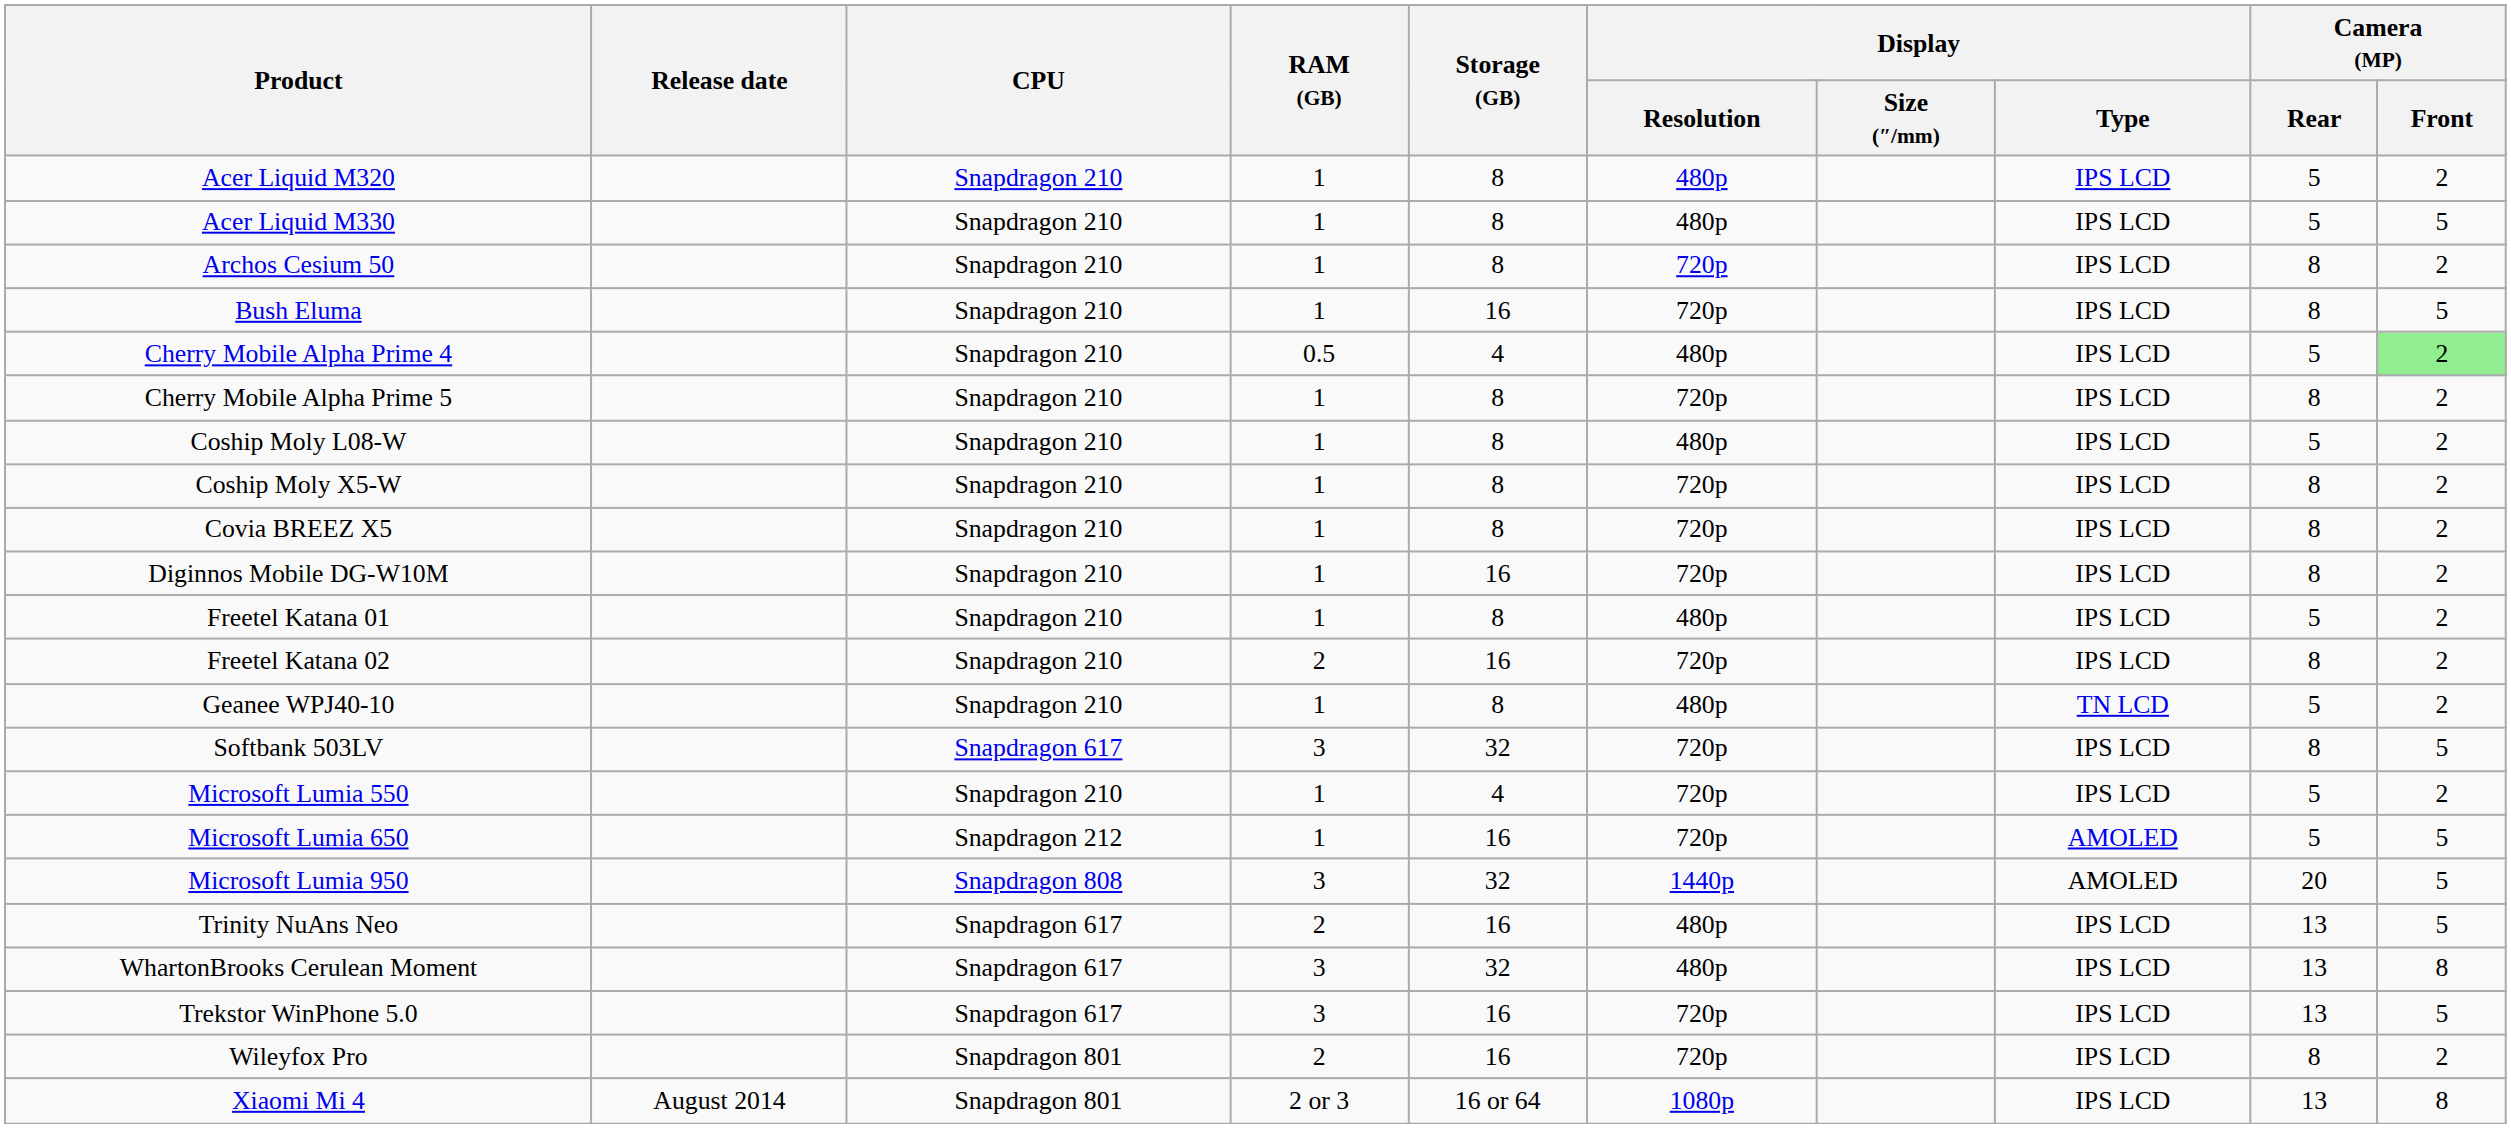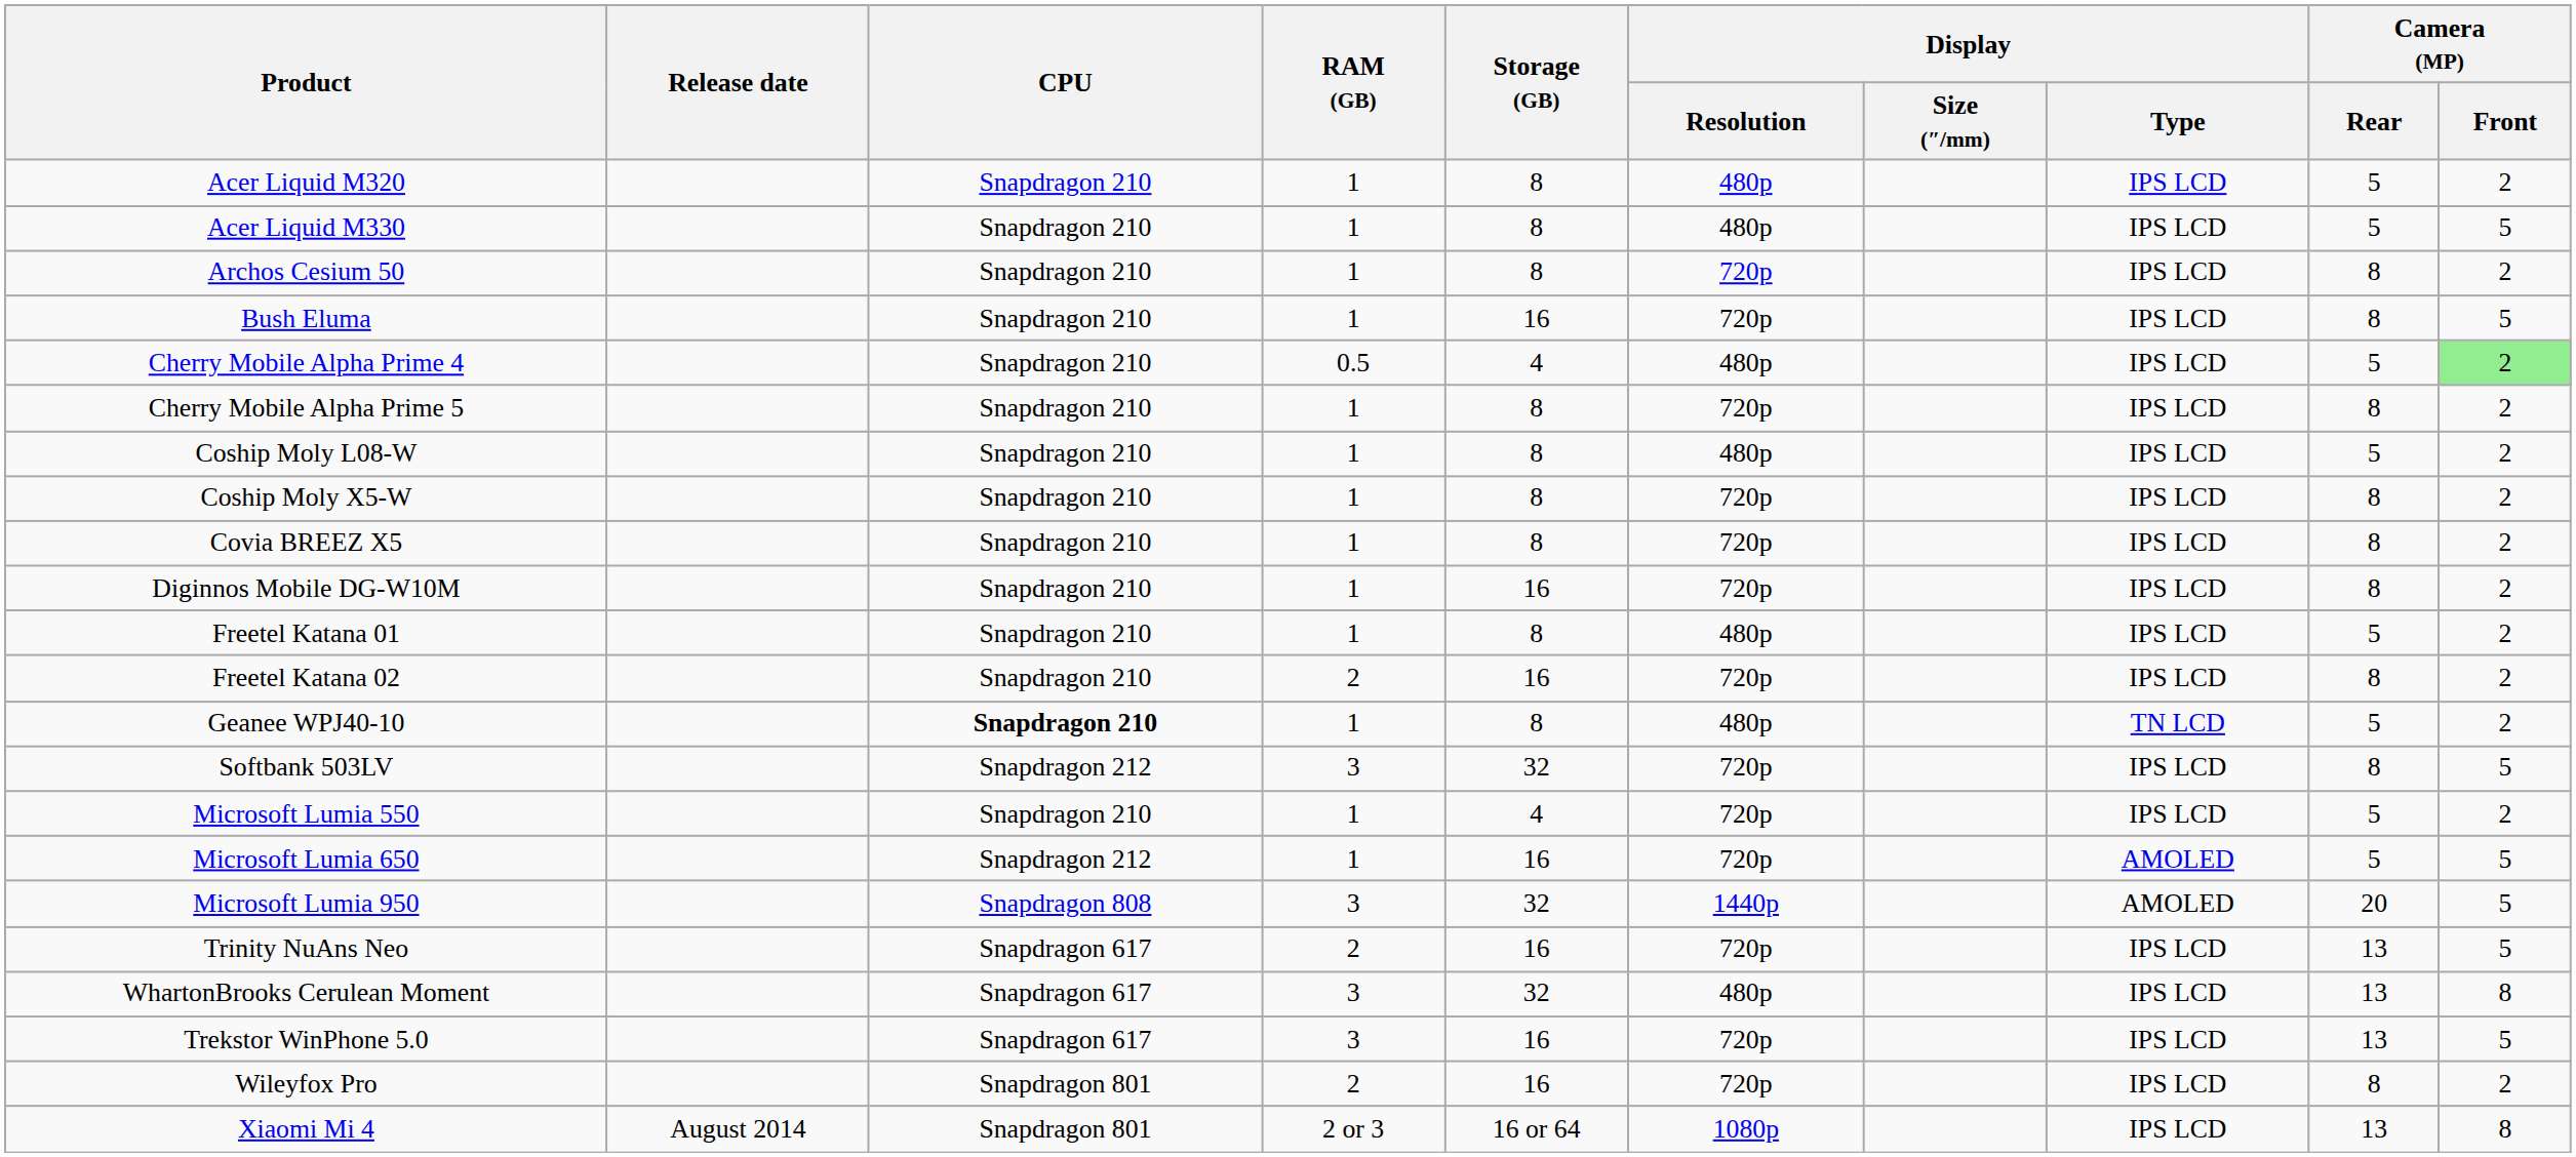Geanee WPJ40-10 | CPU: normal -> bold
Softbank 503LV | CPU: Snapdragon 617 -> Snapdragon 212
Trinity NuAns Neo | Display / Resolution: 480p -> 720p
